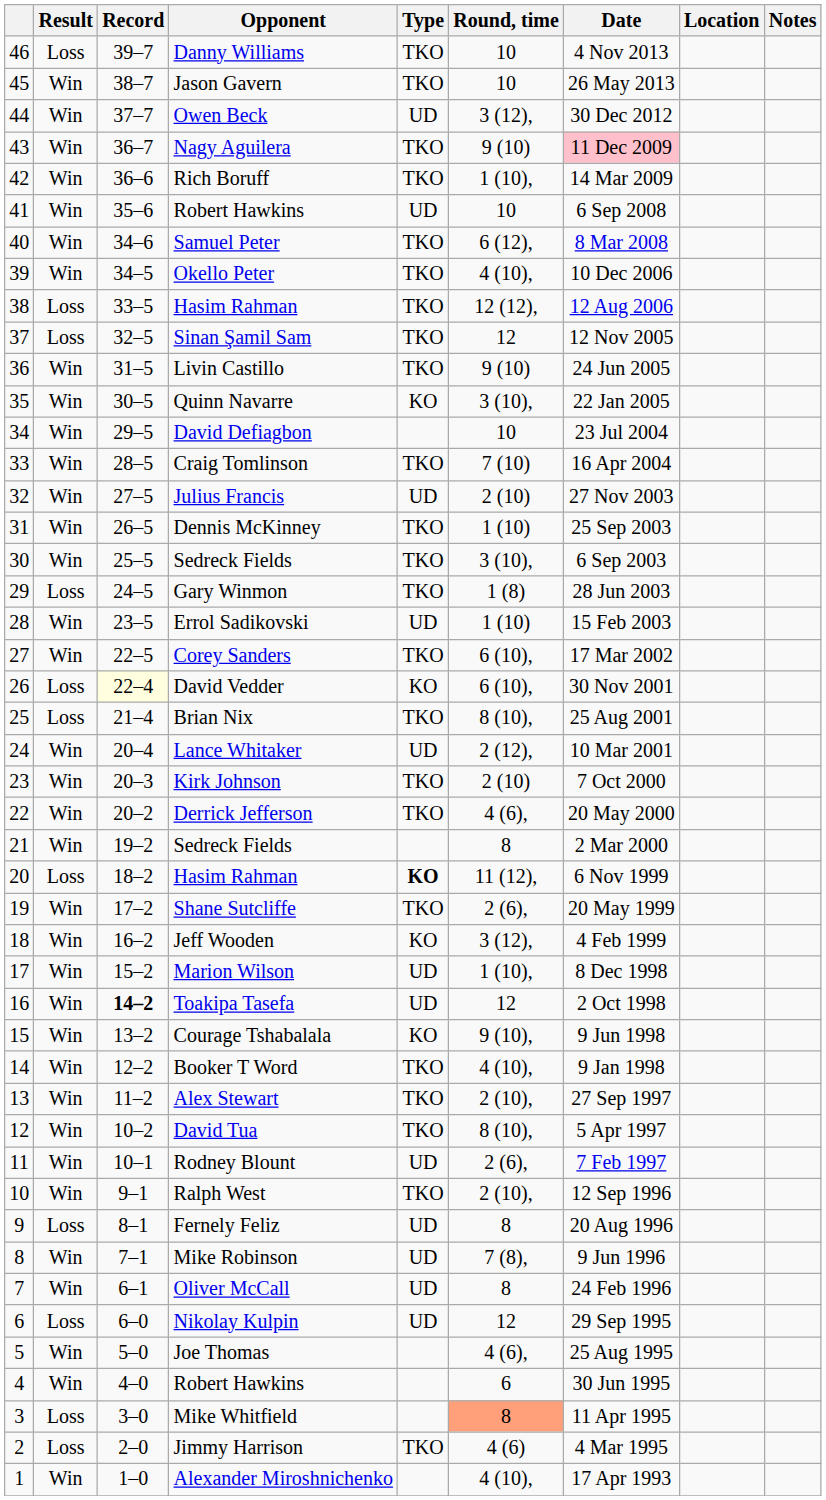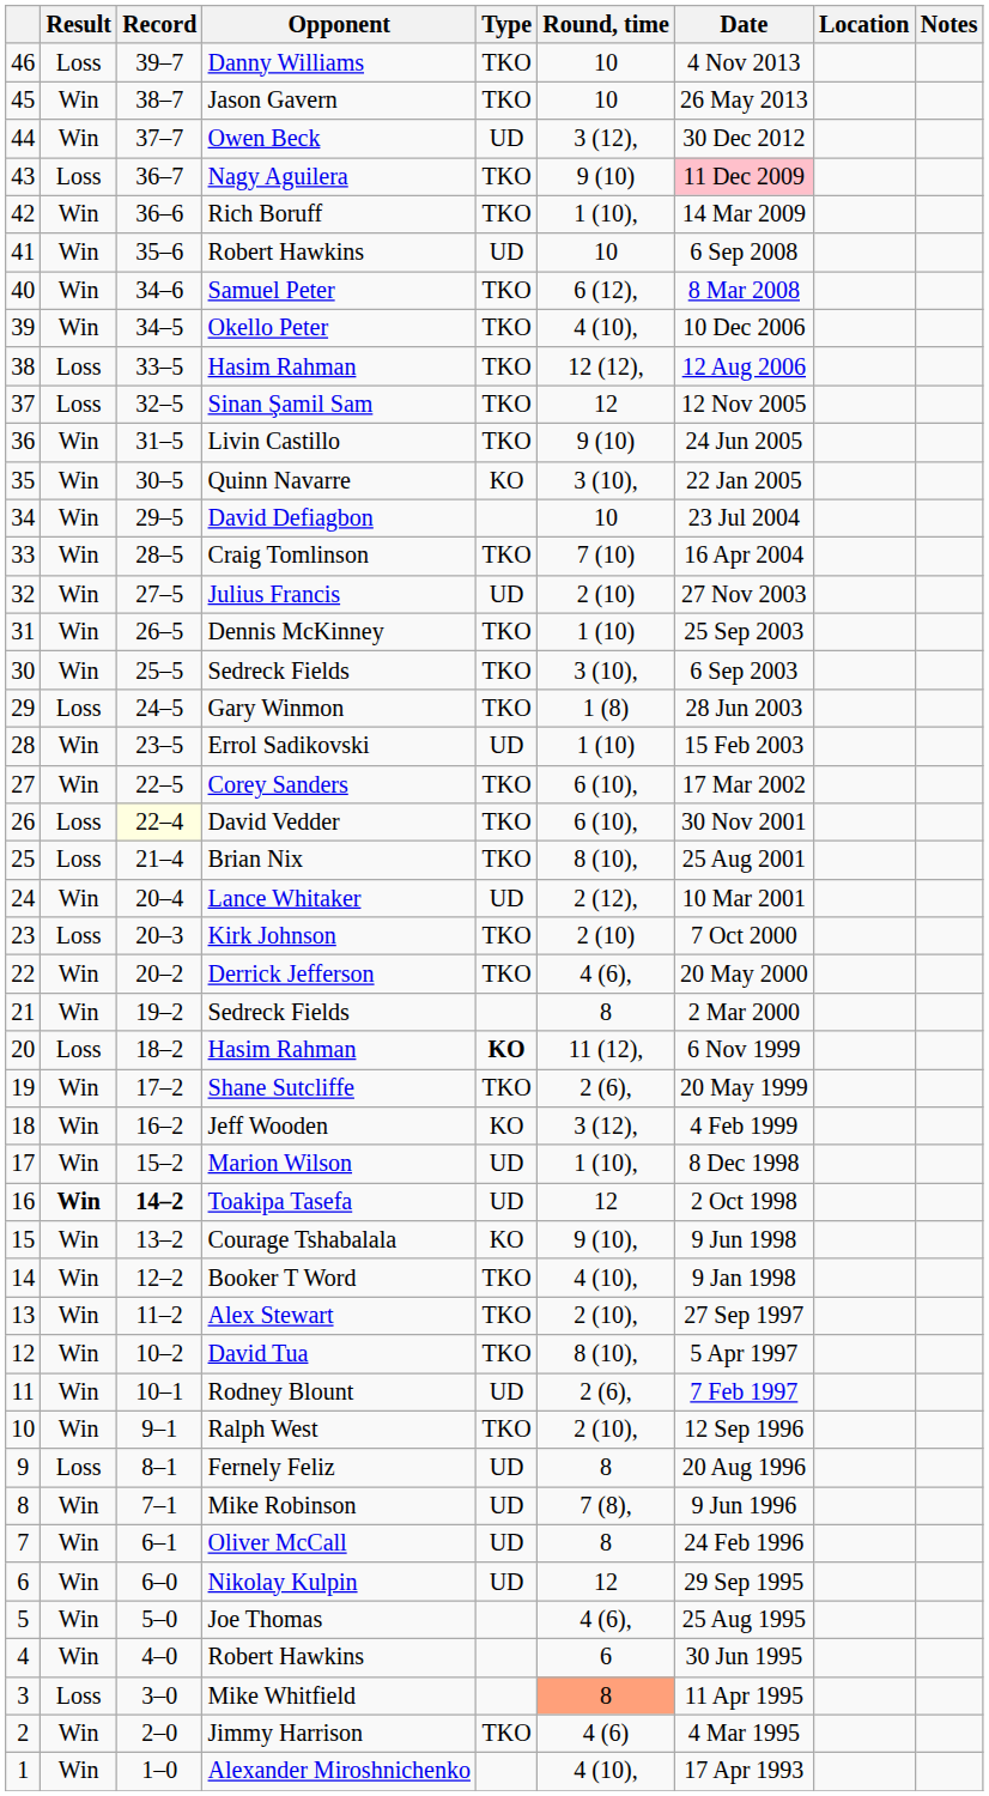Nagy Aguilera | Result: Win -> Loss
David Vedder | Type: KO -> TKO
Kirk Johnson | Result: Win -> Loss
Toakipa Tasefa | Result: normal -> bold
Nikolay Kulpin | Result: Loss -> Win
Jimmy Harrison | Result: Loss -> Win
